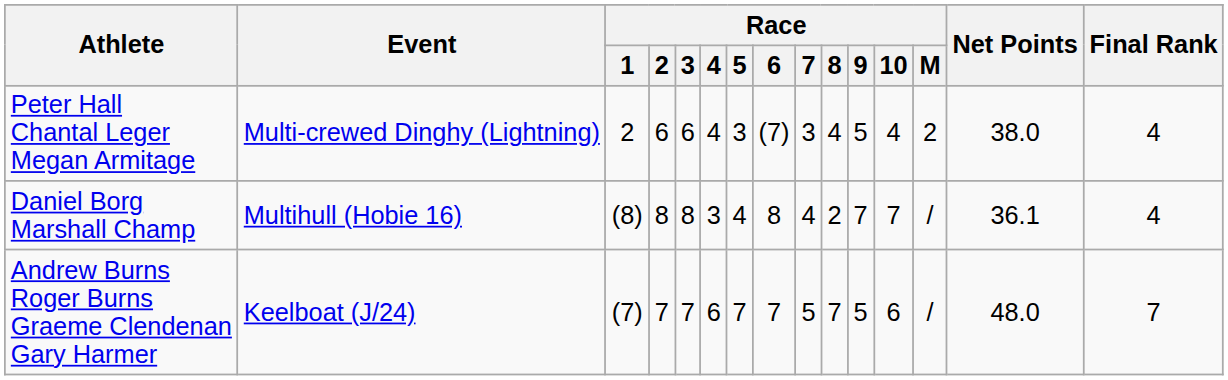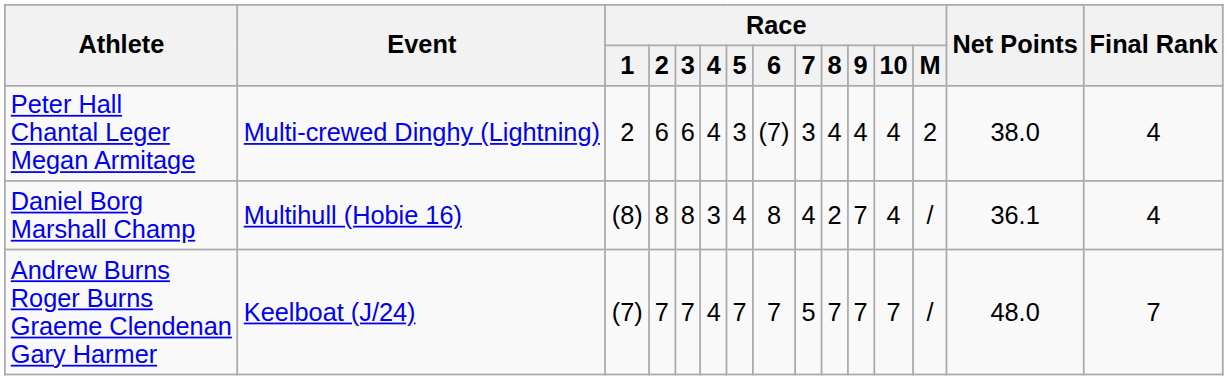Peter Hall Chantal Leger Megan Armitage | Race / 9: 5 -> 4
Daniel Borg Marshall Champ | Race / 10: 7 -> 4
Andrew Burns Roger Burns Graeme Clendenan Gary Harmer | Race / 4: 6 -> 4
Andrew Burns Roger Burns Graeme Clendenan Gary Harmer | Race / 9: 5 -> 7
Andrew Burns Roger Burns Graeme Clendenan Gary Harmer | Race / 10: 6 -> 7
